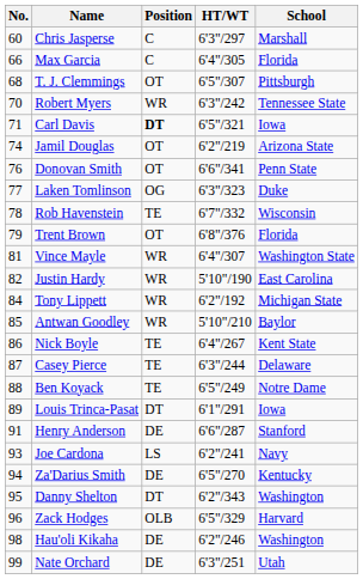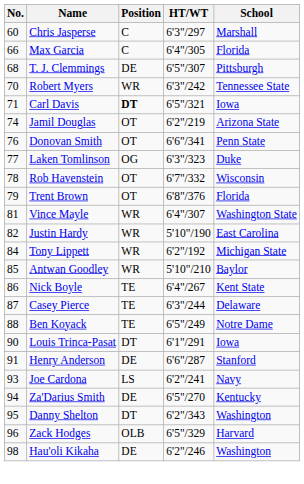T. J. Clemmings | Position: OT -> DE
Rob Havenstein | Position: TE -> OT
Louis Trinca-Pasat | No.: 89 -> 90
- row: 99 | Nate Orchard | DE | 6'3"/251 | Utah
